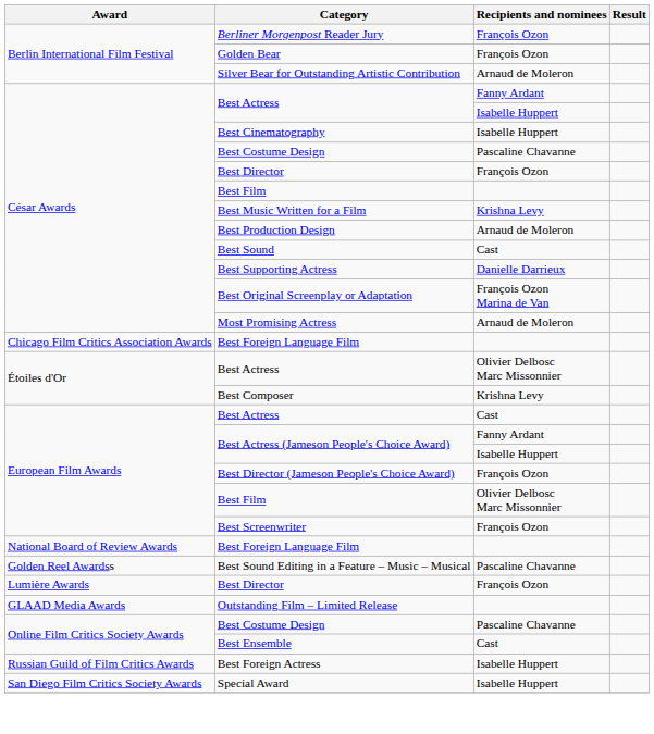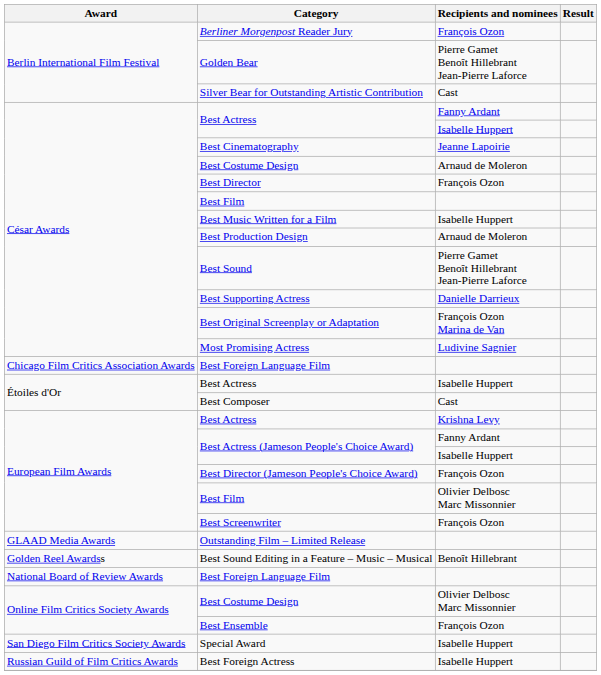Golden Bear | Recipients and nominees: François Ozon -> Pierre Gamet Benoît Hillebrant Jean-Pierre Laforce
Silver Bear for Outstanding Artistic Contribution | Recipients and nominees: Arnaud de Moleron -> Cast
Best Cinematography | Recipients and nominees: Isabelle Huppert -> Jeanne Lapoirie
César Awards / Best Costume Design | Recipients and nominees: Pascaline Chavanne -> Arnaud de Moleron
Best Music Written for a Film | Recipients and nominees: Krishna Levy -> Isabelle Huppert
Best Sound | Recipients and nominees: Cast -> Pierre Gamet Benoît Hillebrant Jean-Pierre Laforce
Most Promising Actress | Recipients and nominees: Arnaud de Moleron -> Ludivine Sagnier
Étoiles d'Or / Best Actress | Recipients and nominees: Olivier Delbosc Marc Missonnier -> Isabelle Huppert
Best Composer | Recipients and nominees: Krishna Levy -> Cast
European Film Awards / Best Actress | Recipients and nominees: Cast -> Krishna Levy
rows swapped: Outstanding Film – Limited Release <-> National Board of Review Awards / Best Foreign Language Film
Best Sound Editing in a Feature – Music – Musical | Recipients and nominees: Pascaline Chavanne -> Benoît Hillebrant
- row: Lumière Awards | Best Director | François Ozon
Online Film Critics Society Awards / Best Costume Design | Recipients and nominees: Pascaline Chavanne -> Olivier Delbosc Marc Missonnier
Best Ensemble | Recipients and nominees: Cast -> François Ozon
rows swapped: Best Foreign Actress <-> Special Award
